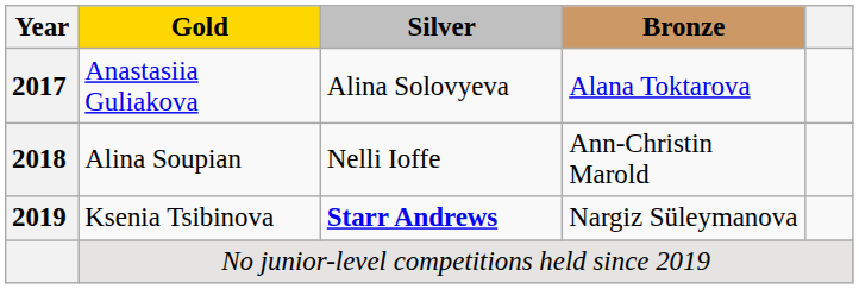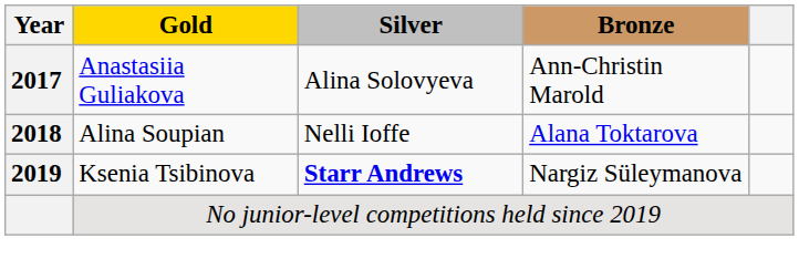Anastasiia Guliakova | Bronze: Alana Toktarova -> Ann-Christin Marold
Alina Soupian | Bronze: Ann-Christin Marold -> Alana Toktarova
